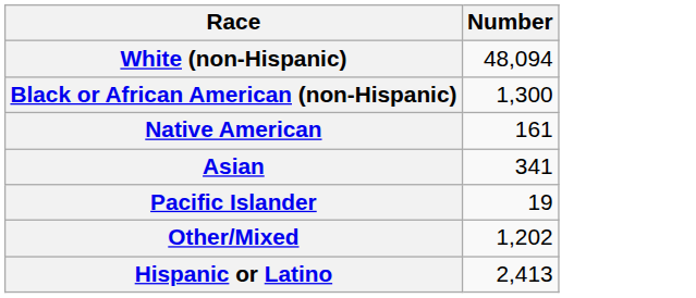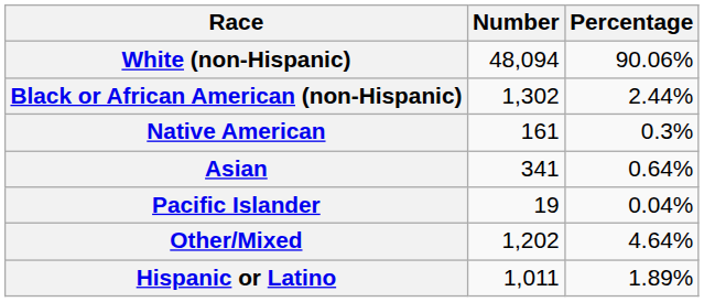+ column: Percentage | 90.06% | 2.44% | 0.3% | 0.64% | 0.04% | 4.64% | 1.89%
Black or African American (non-Hispanic) | Number: 1,300 -> 1,302
Hispanic or Latino | Number: 2,413 -> 1,011
